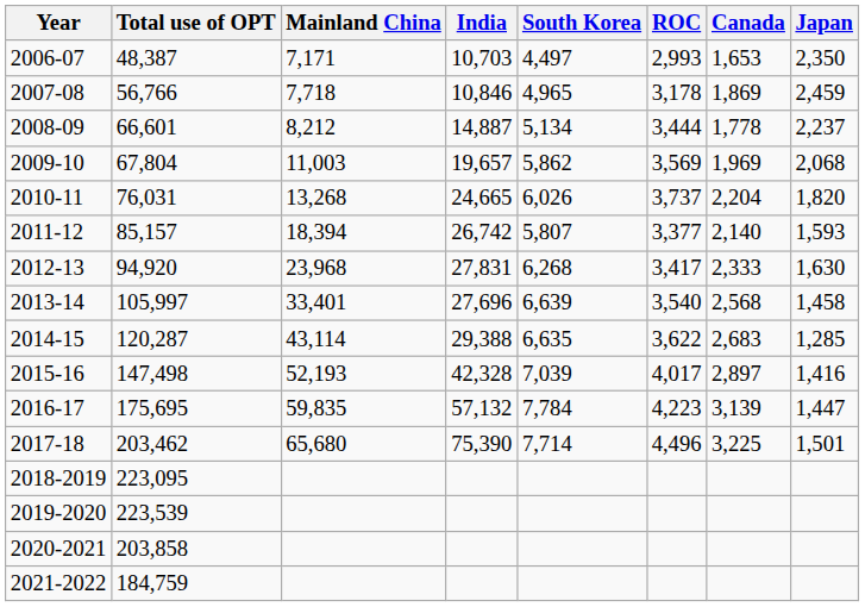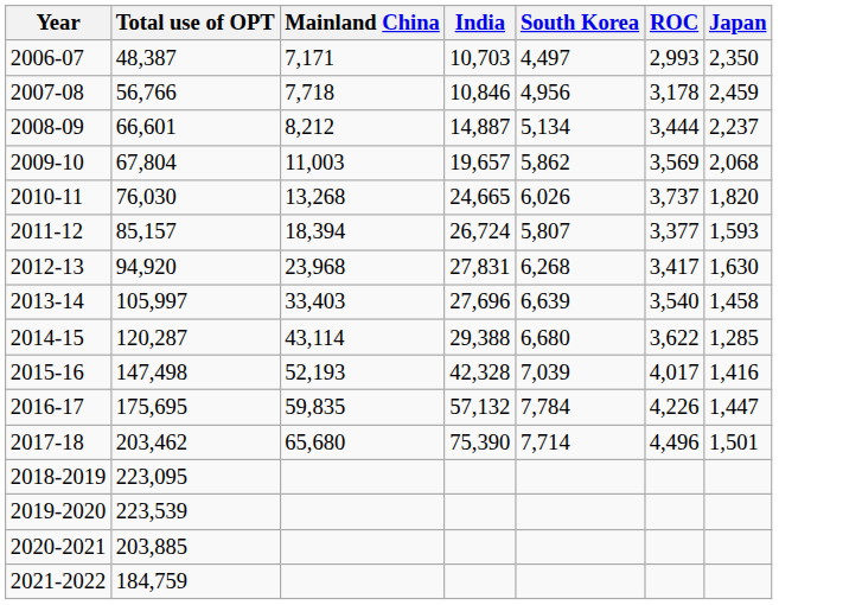- column: Canada | 1,653 | 1,869 | 1,778 | 1,969 | 2,204 | 2,140 | 2,333 | 2,568 | 2,683 | 2,897 | 3,139 | 3,225
2007-08 | South Korea: 4,965 -> 4,956
2010-11 | Total use of OPT: 76,031 -> 76,030
2011-12 | India: 26,742 -> 26,724
2013-14 | Mainland China: 33,401 -> 33,403
2014-15 | South Korea: 6,635 -> 6,680
2016-17 | ROC: 4,223 -> 4,226
2020-2021 | Total use of OPT: 203,858 -> 203,885
